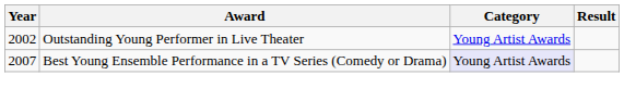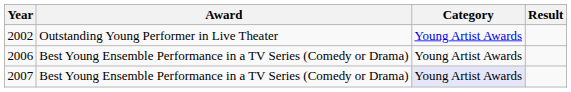+ row: 2006 | Best Young Ensemble Performance in a TV Series (Comedy or Drama) | Young Artist Awards
